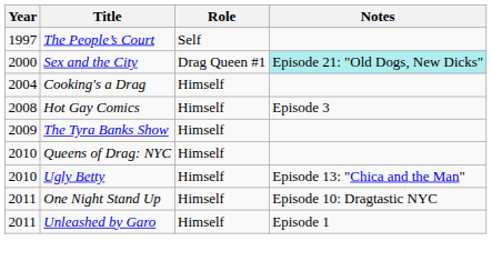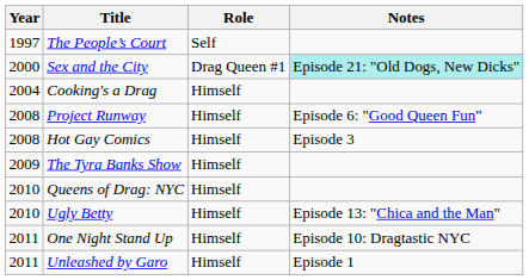+ row: 2008 | Project Runway | Himself | Episode 6: "Good Queen Fun"
